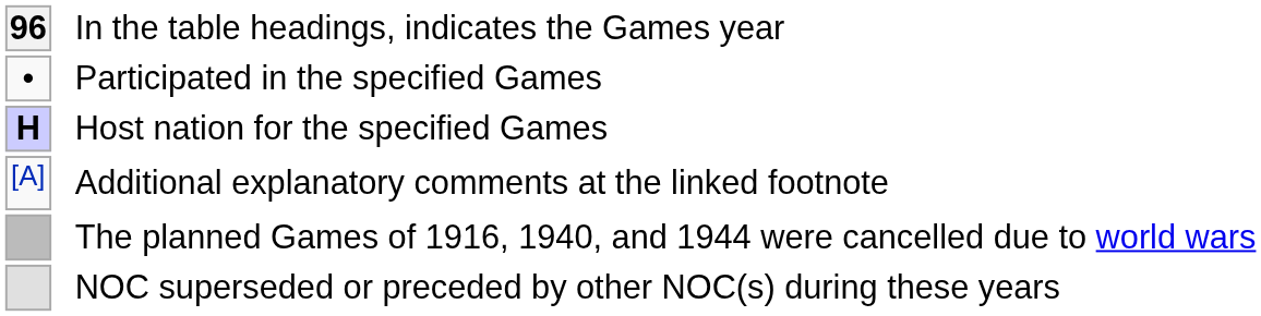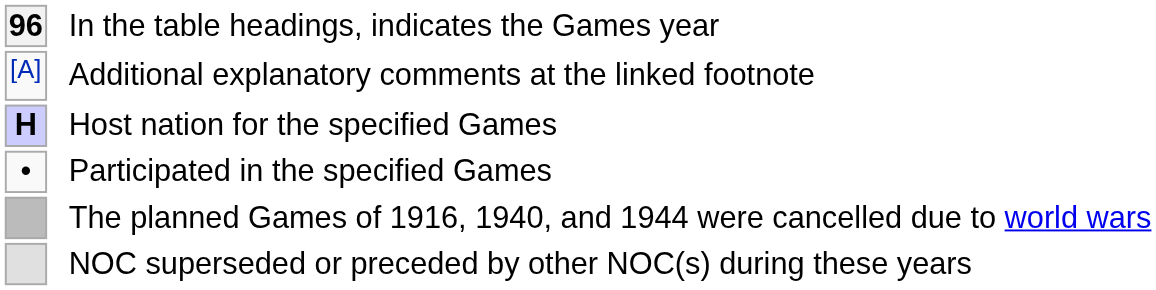rows swapped: Participated in the specified Games <-> Additional explanatory comments at the linked footnote
